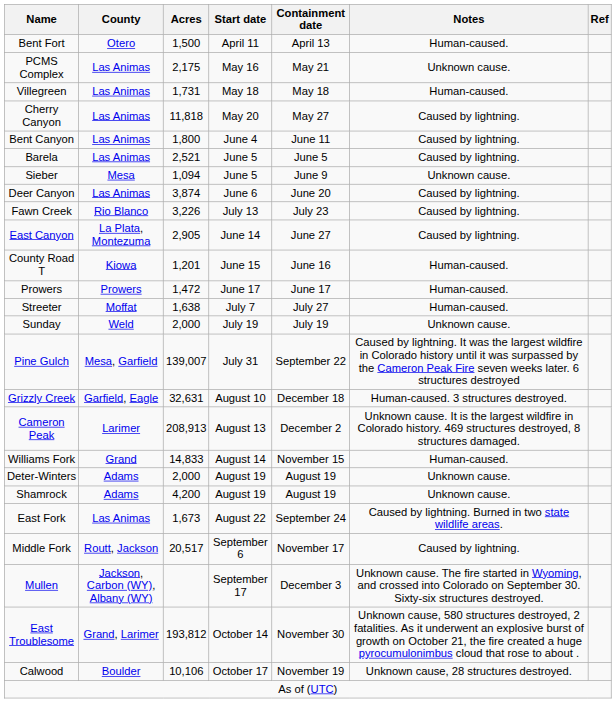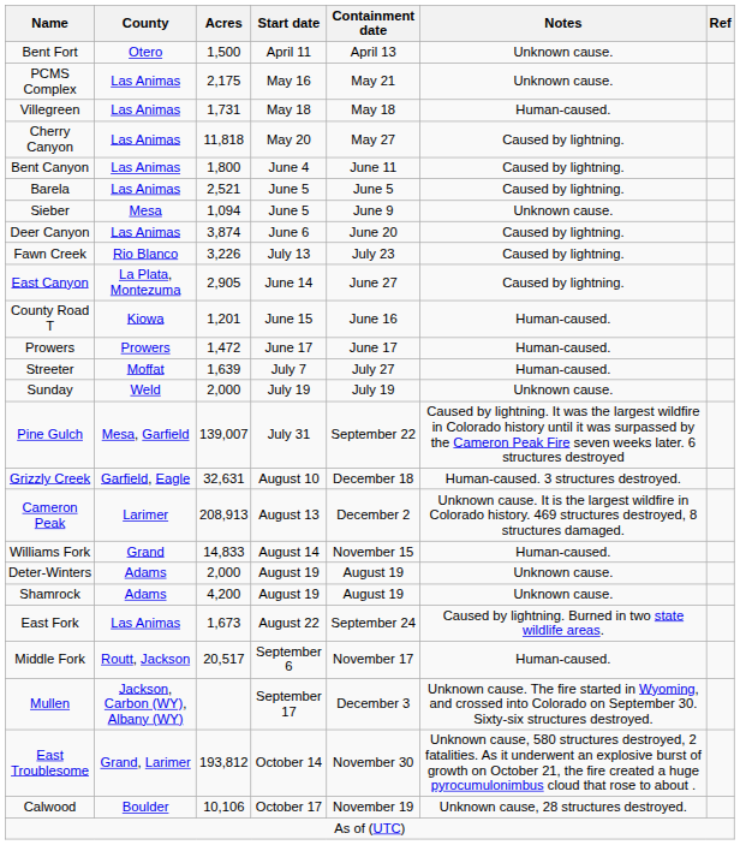Bent Fort | Notes: Human-caused. -> Unknown cause.
Streeter | Acres: 1,638 -> 1,639
Middle Fork | Notes: Caused by lightning. -> Human-caused.
